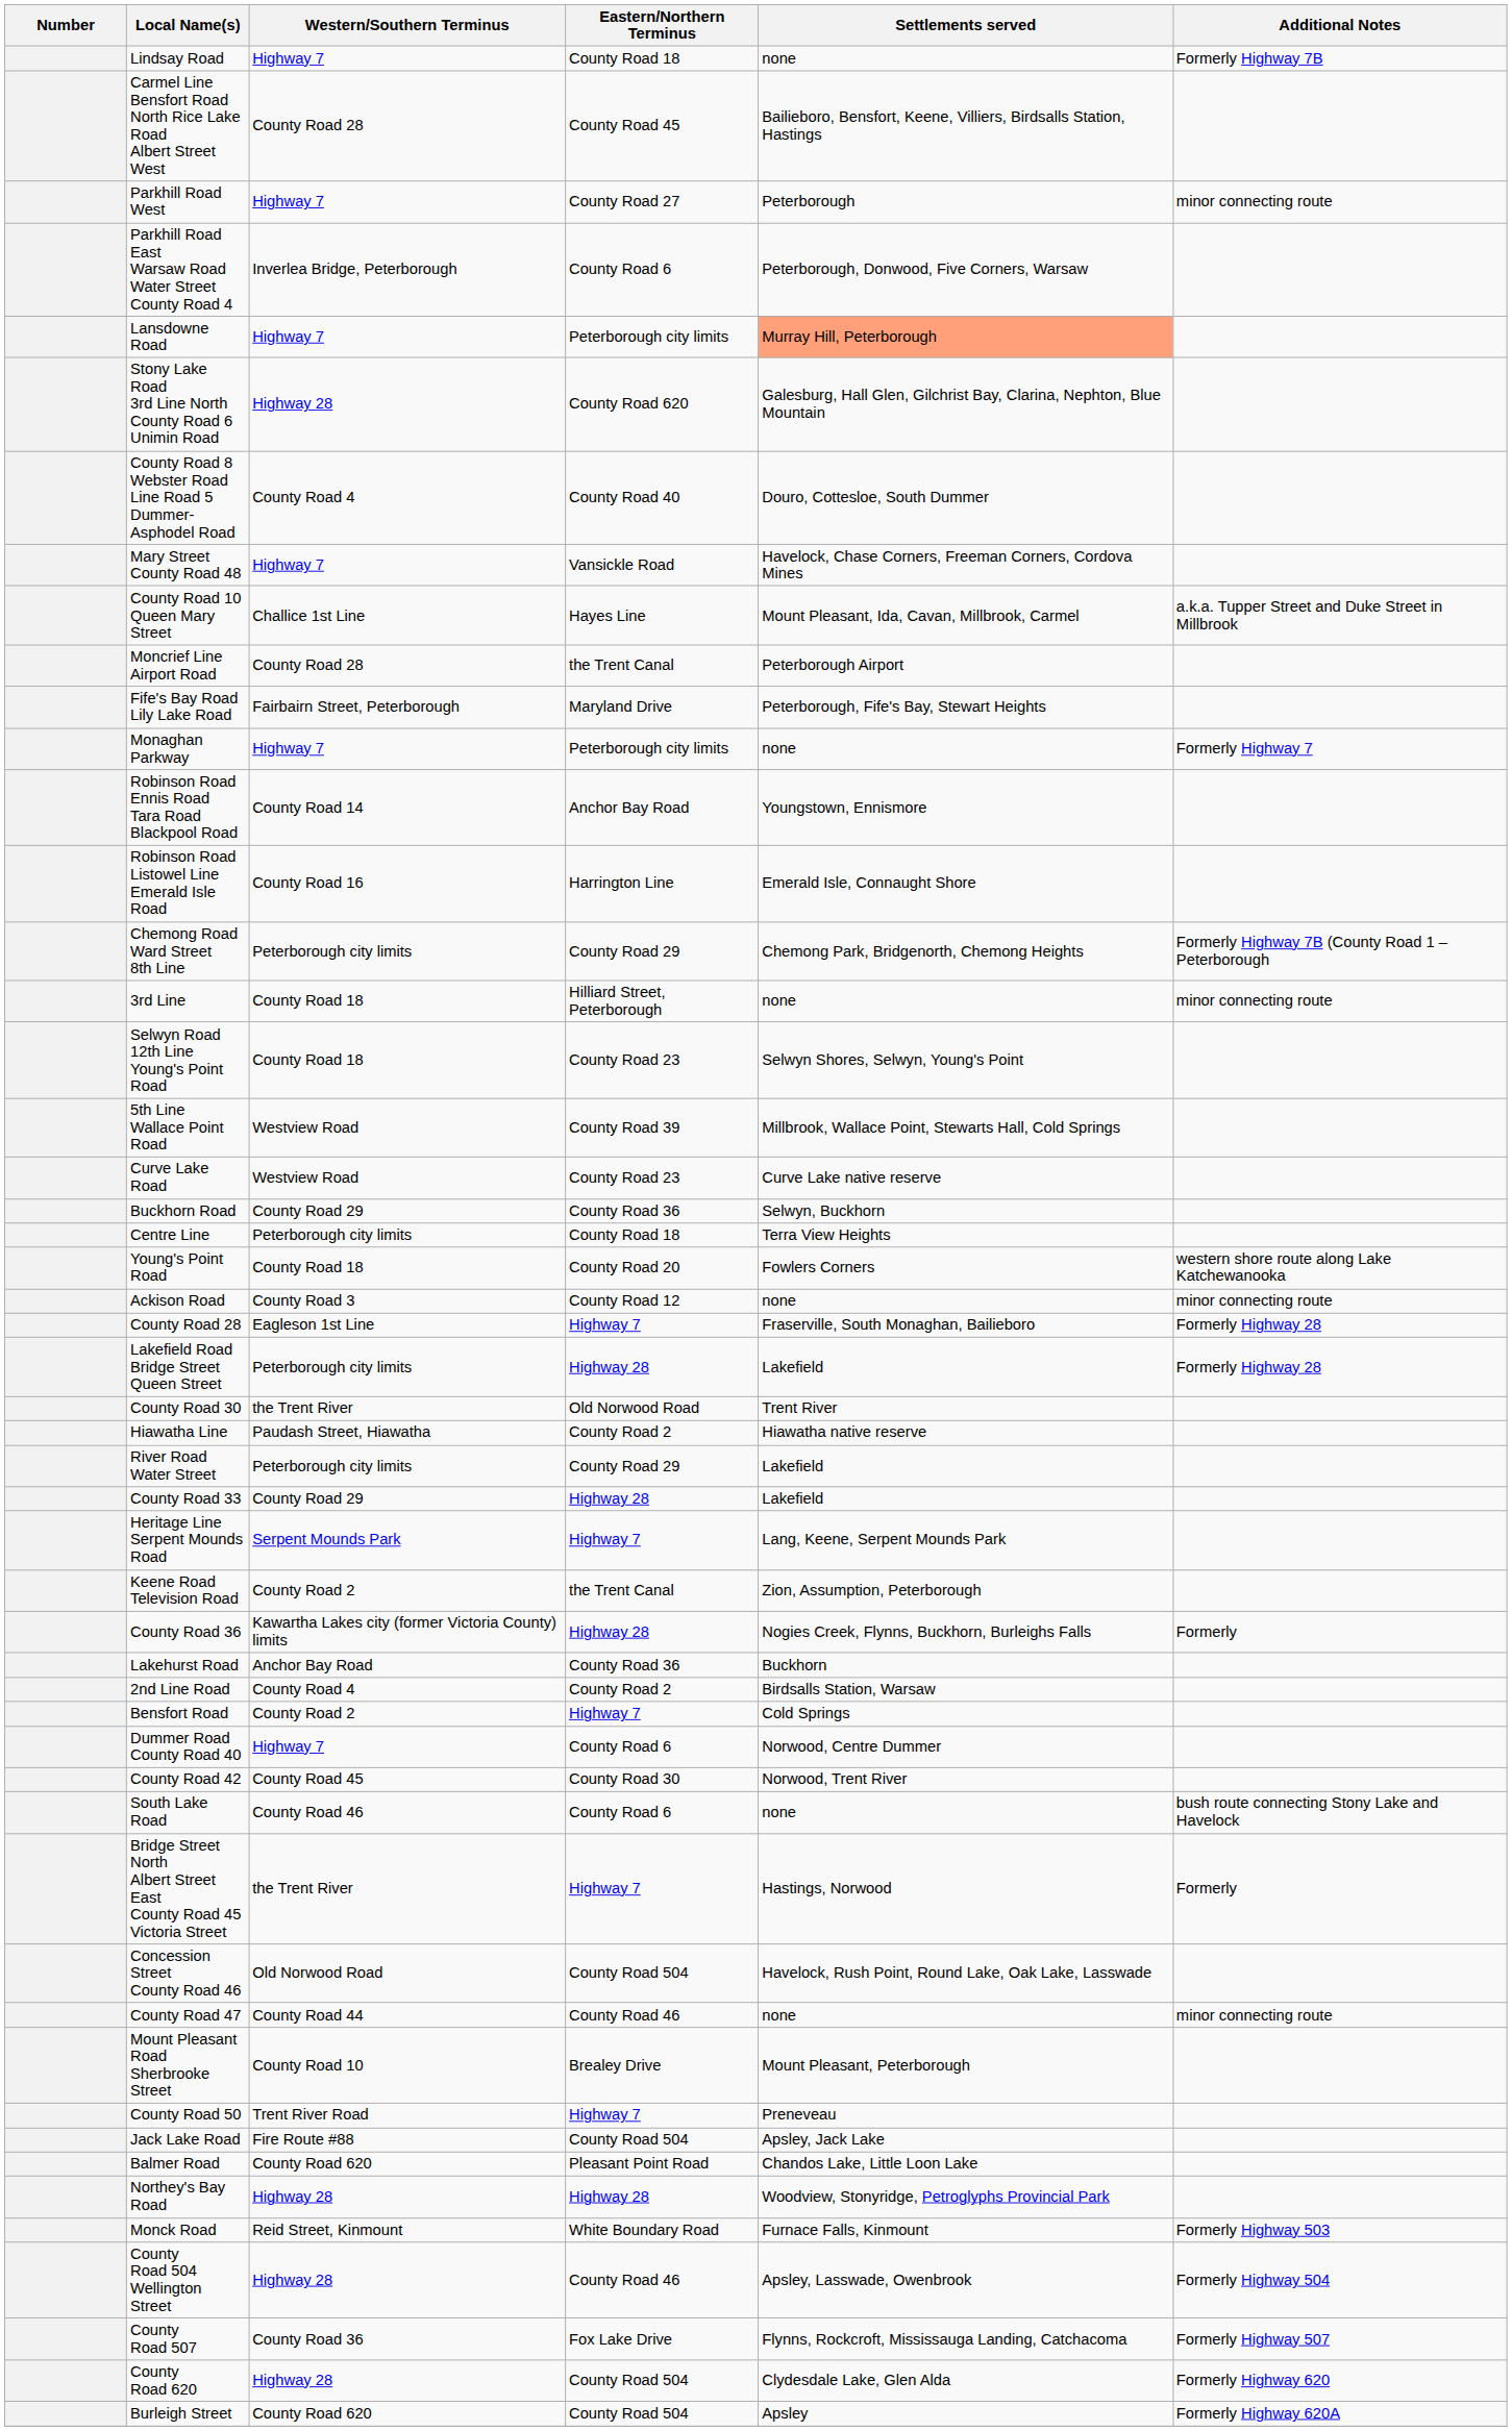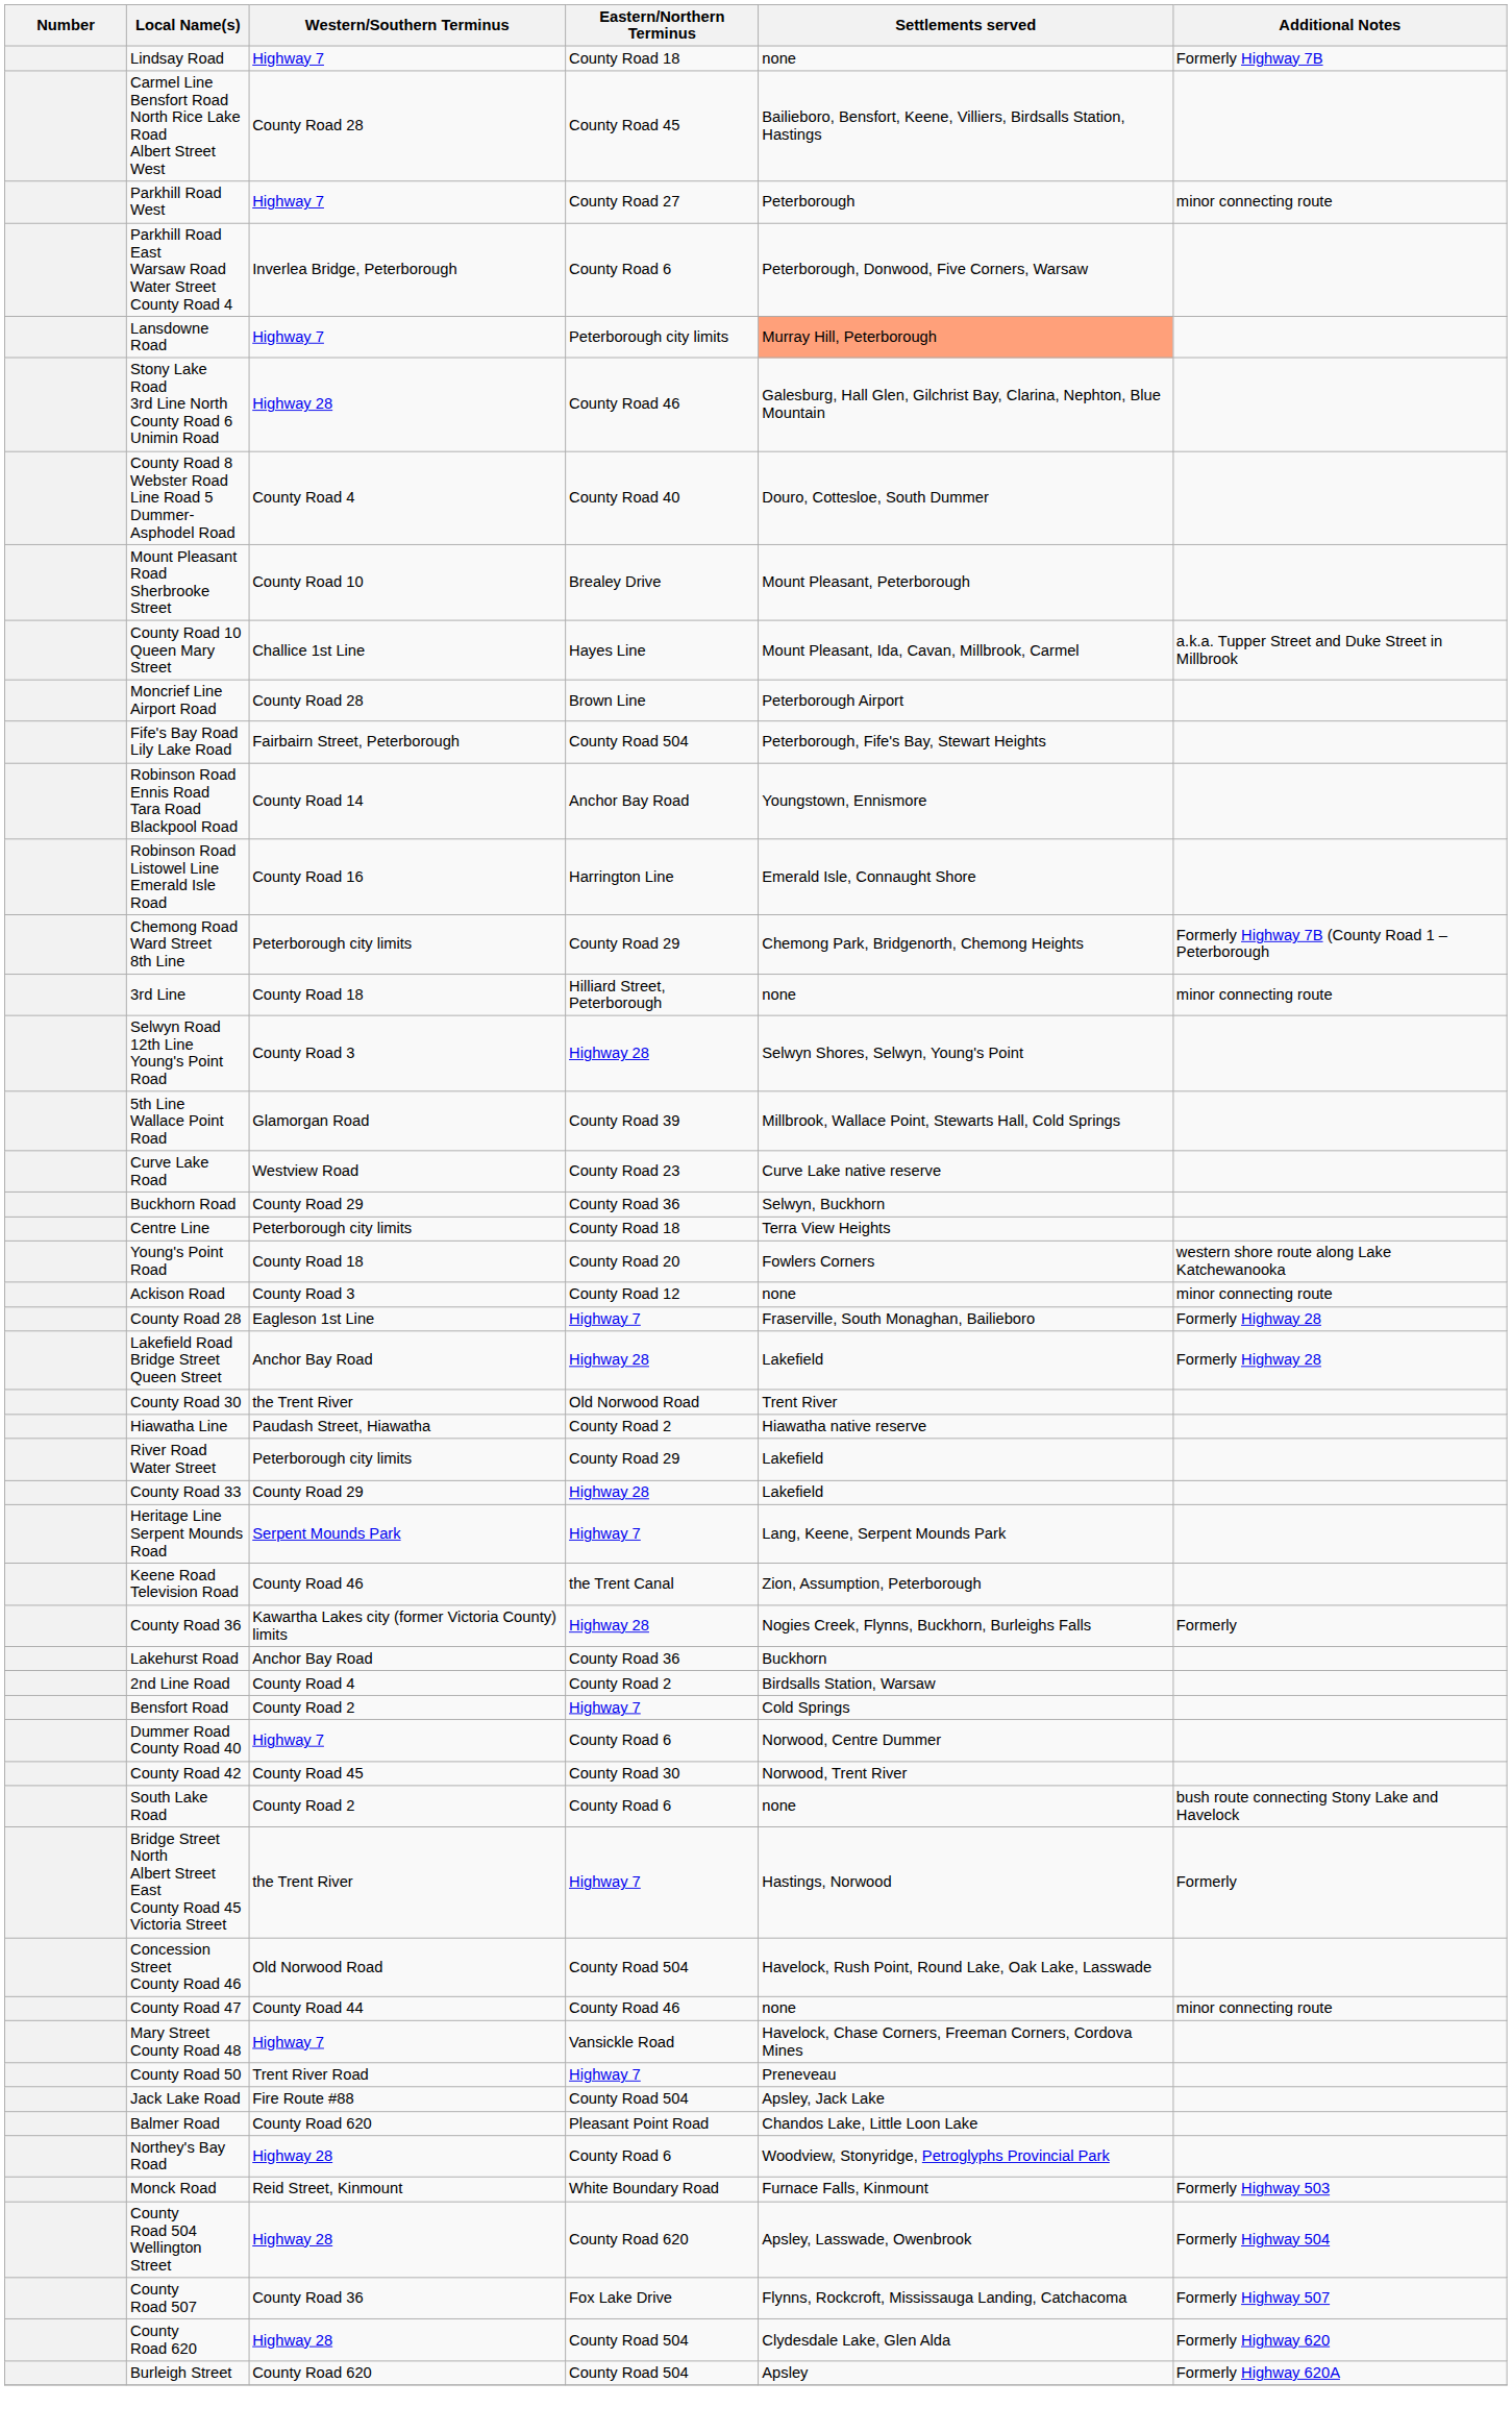Stony Lake Road 3rd Line North County Road 6 Unimin Road | Eastern/Northern Terminus: County Road 620 -> County Road 46
rows swapped: Mount Pleasant Road Sherbrooke Street <-> Mary Street County Road 48
Moncrief Line Airport Road | Eastern/Northern Terminus: the Trent Canal -> Brown Line
Fife's Bay Road Lily Lake Road | Eastern/Northern Terminus: Maryland Drive -> County Road 504
- row: Monaghan Parkway | Highway 7 | Peterborough city limits | none | Formerly Highway 7
Selwyn Road 12th Line Young's Point Road | Western/Southern Terminus: County Road 18 -> County Road 3
Selwyn Road 12th Line Young's Point Road | Eastern/Northern Terminus: County Road 23 -> Highway 28
5th Line Wallace Point Road | Western/Southern Terminus: Westview Road -> Glamorgan Road
Lakefield Road Bridge Street Queen Street | Western/Southern Terminus: Peterborough city limits -> Anchor Bay Road
Keene Road Television Road | Western/Southern Terminus: County Road 2 -> County Road 46
South Lake Road | Western/Southern Terminus: County Road 46 -> County Road 2
Northey's Bay Road | Eastern/Northern Terminus: Highway 28 -> County Road 6
County Road 504 Wellington Street | Eastern/Northern Terminus: County Road 46 -> County Road 620
